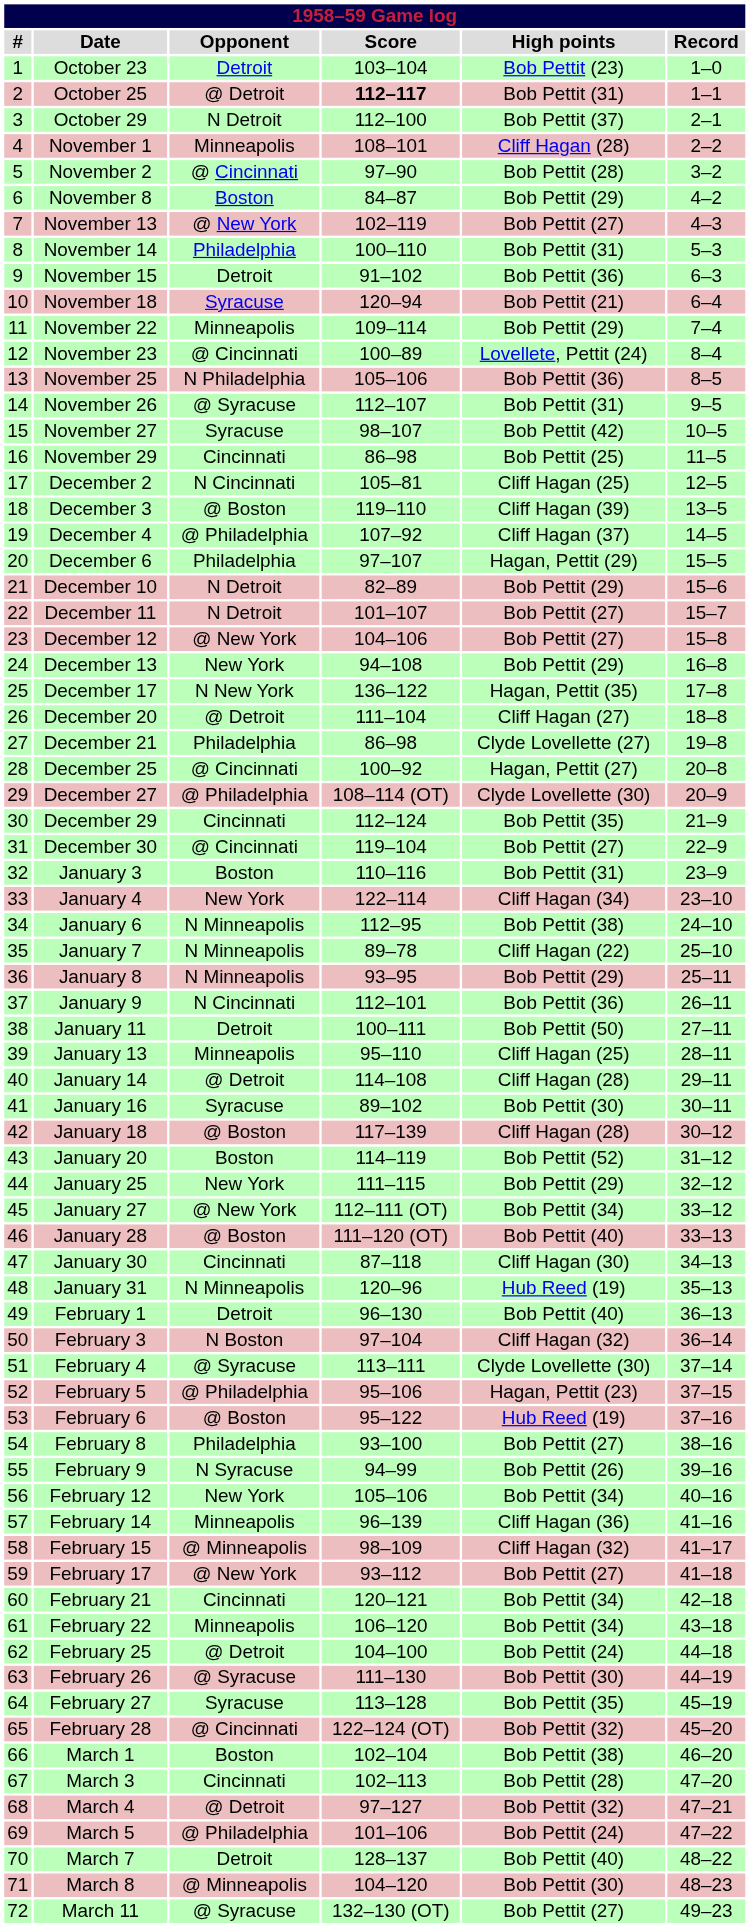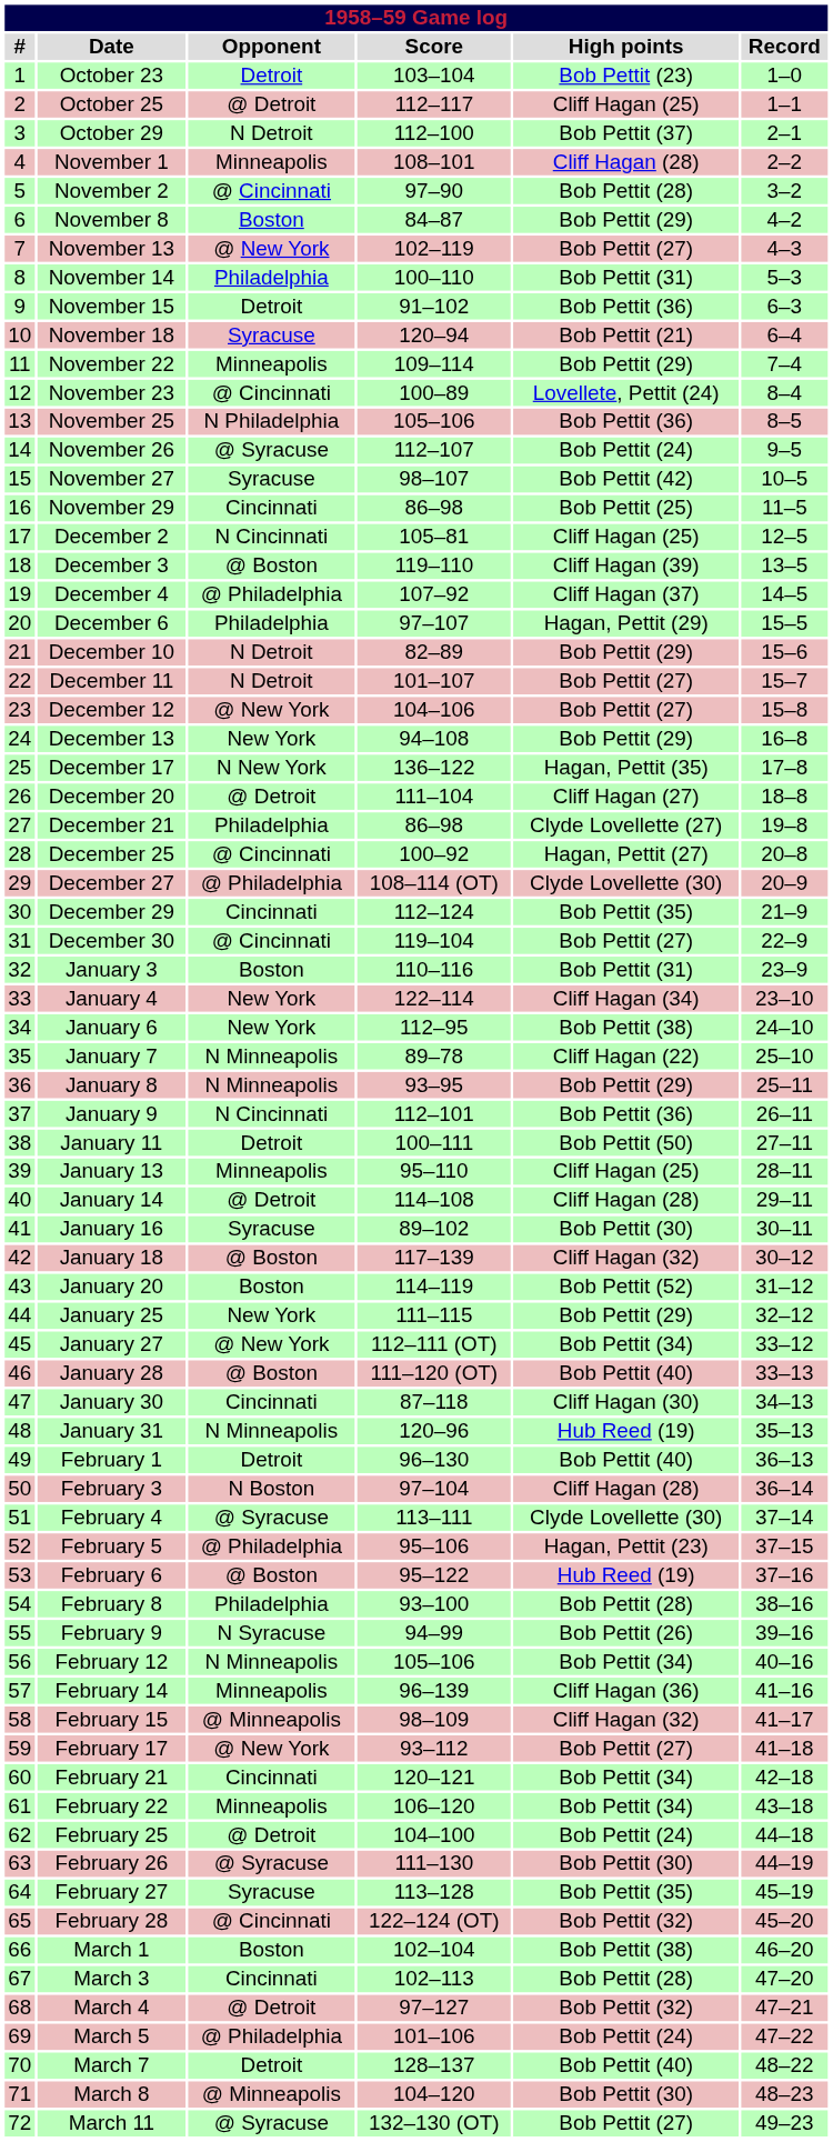October 25 | Score: bold -> normal
October 25 | High points: Bob Pettit (31) -> Cliff Hagan (25)
November 26 | High points: Bob Pettit (31) -> Bob Pettit (24)
January 6 | Opponent: N Minneapolis -> New York
January 18 | High points: Cliff Hagan (28) -> Cliff Hagan (32)
February 3 | High points: Cliff Hagan (32) -> Cliff Hagan (28)
February 8 | High points: Bob Pettit (27) -> Bob Pettit (28)
February 12 | Opponent: New York -> N Minneapolis
